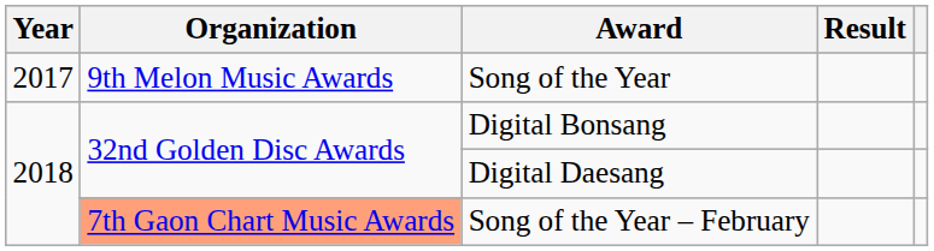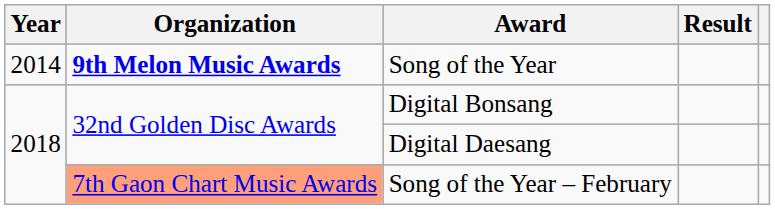Song of the Year | Year: 2017 -> 2014
Song of the Year | Organization: normal -> bold
